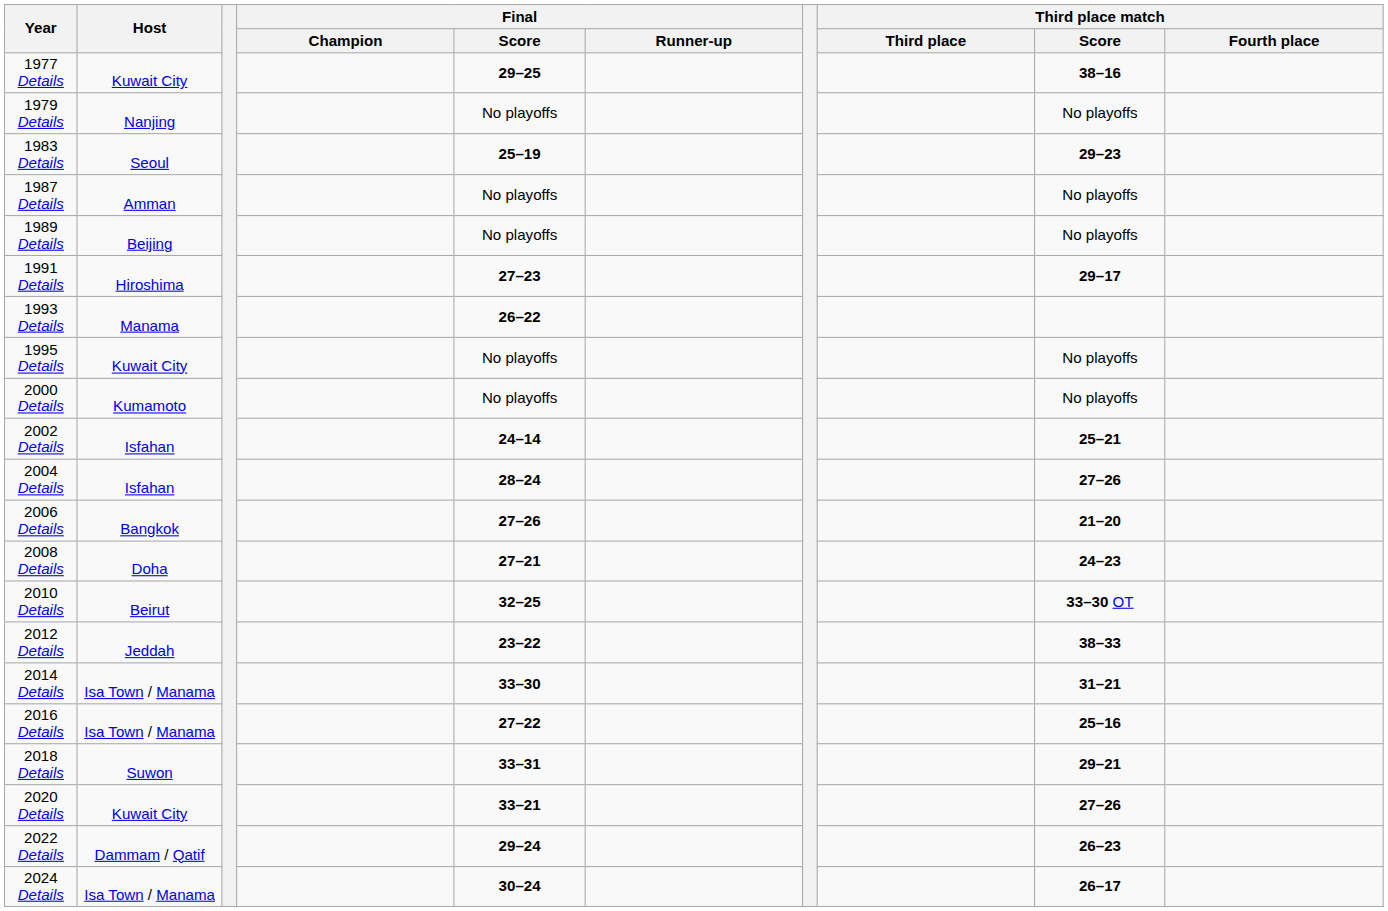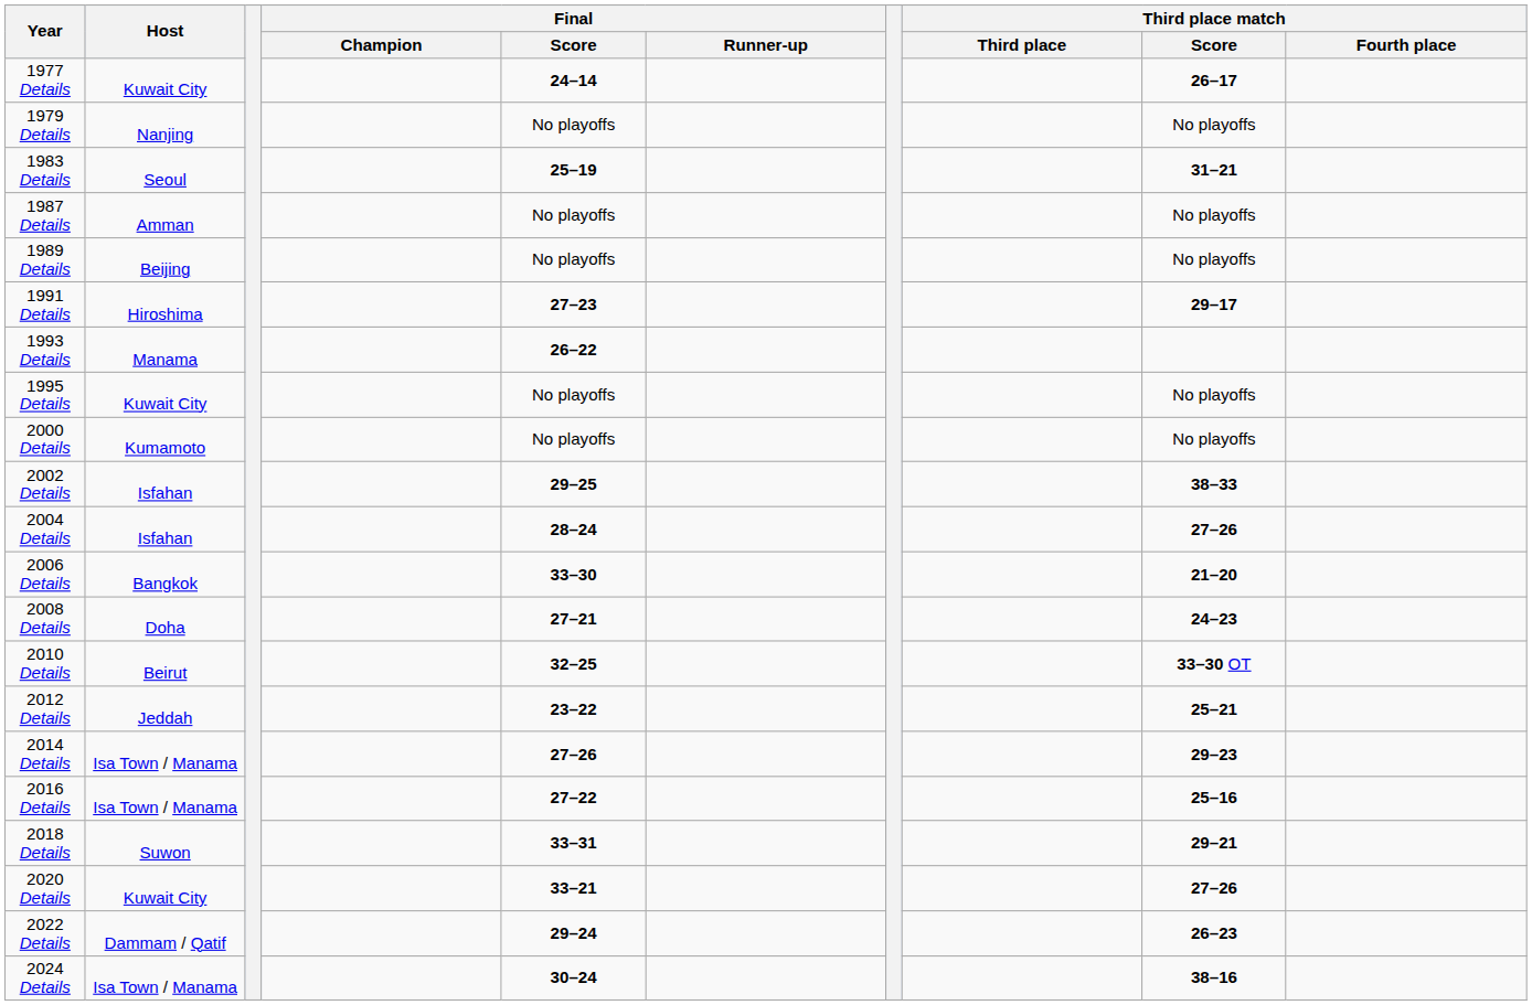1977 Details | Final / Score: 29–25 -> 24–14
1977 Details | Third place match / Score: 38–16 -> 26–17
1983 Details | Third place match / Score: 29–23 -> 31–21
2002 Details | Final / Score: 24–14 -> 29–25
2002 Details | Third place match / Score: 25–21 -> 38–33
2006 Details | Final / Score: 27–26 -> 33–30
2012 Details | Third place match / Score: 38–33 -> 25–21
2014 Details | Final / Score: 33–30 -> 27–26
2014 Details | Third place match / Score: 31–21 -> 29–23
2024 Details | Third place match / Score: 26–17 -> 38–16
